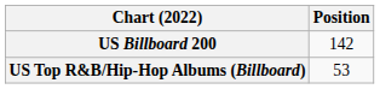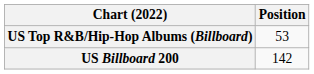rows swapped: US Billboard 200 <-> US Top R&B/Hip-Hop Albums (Billboard)
